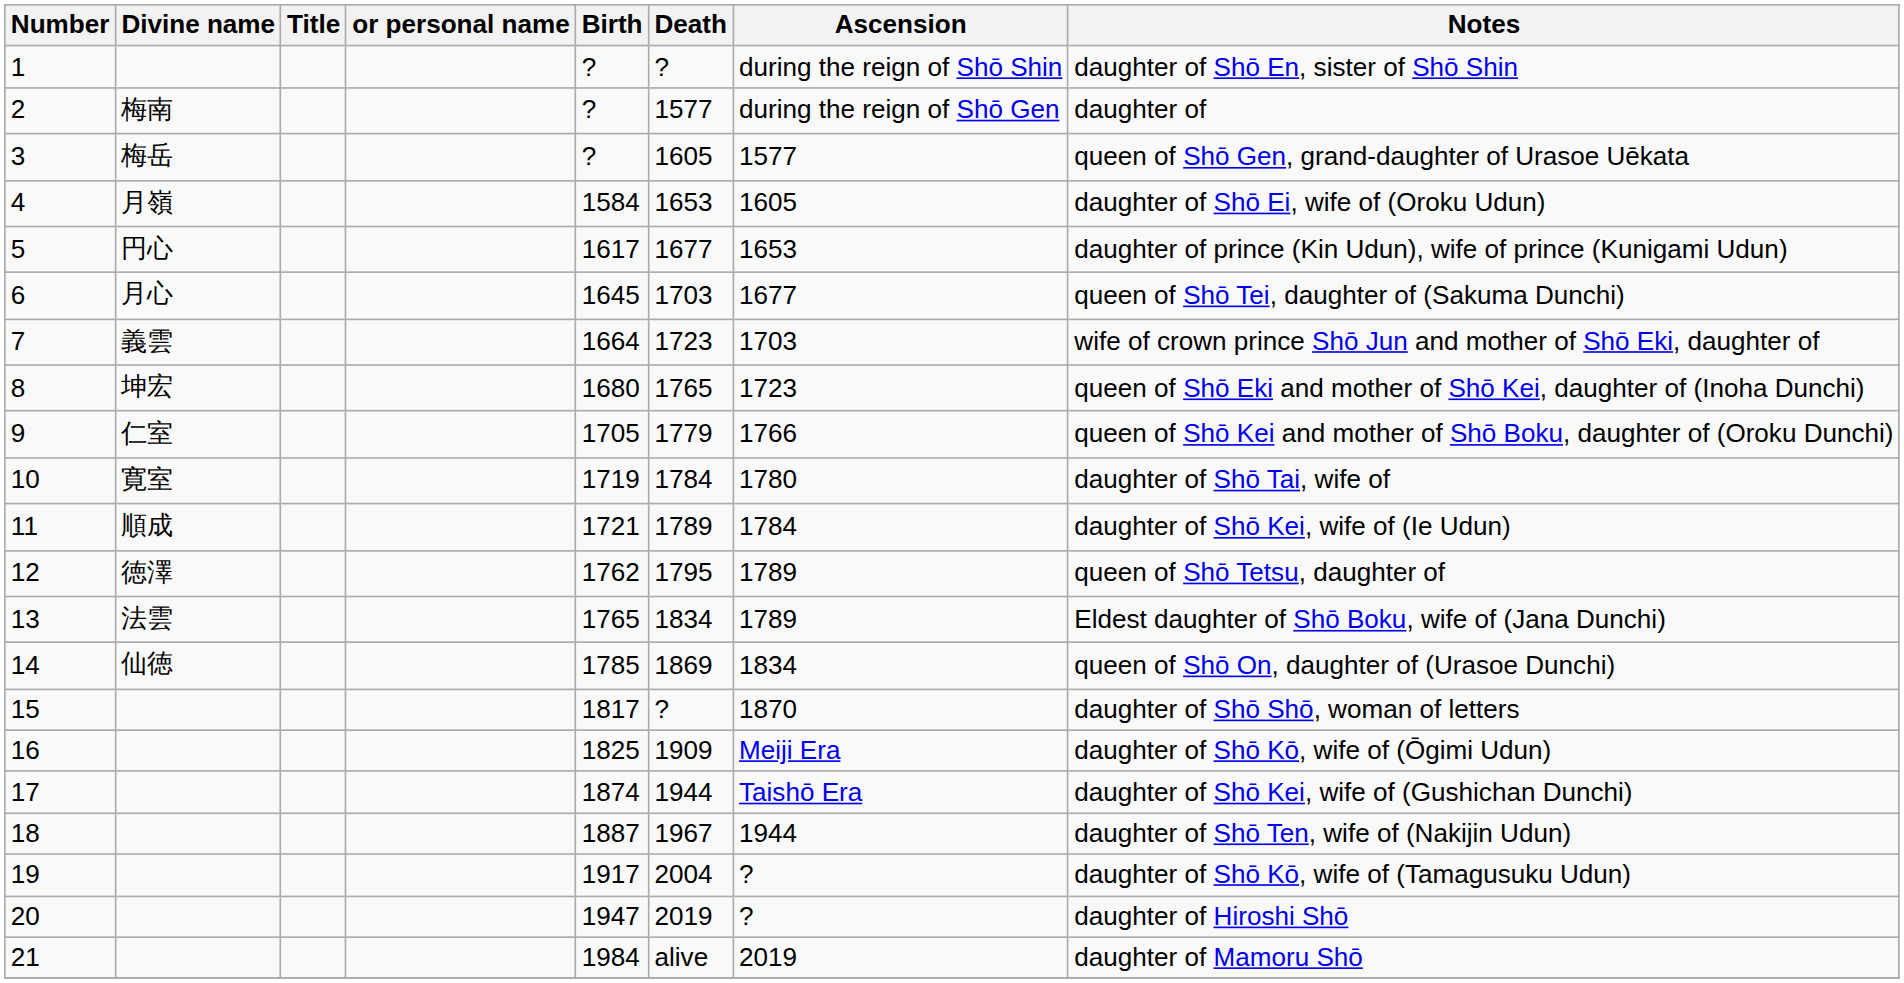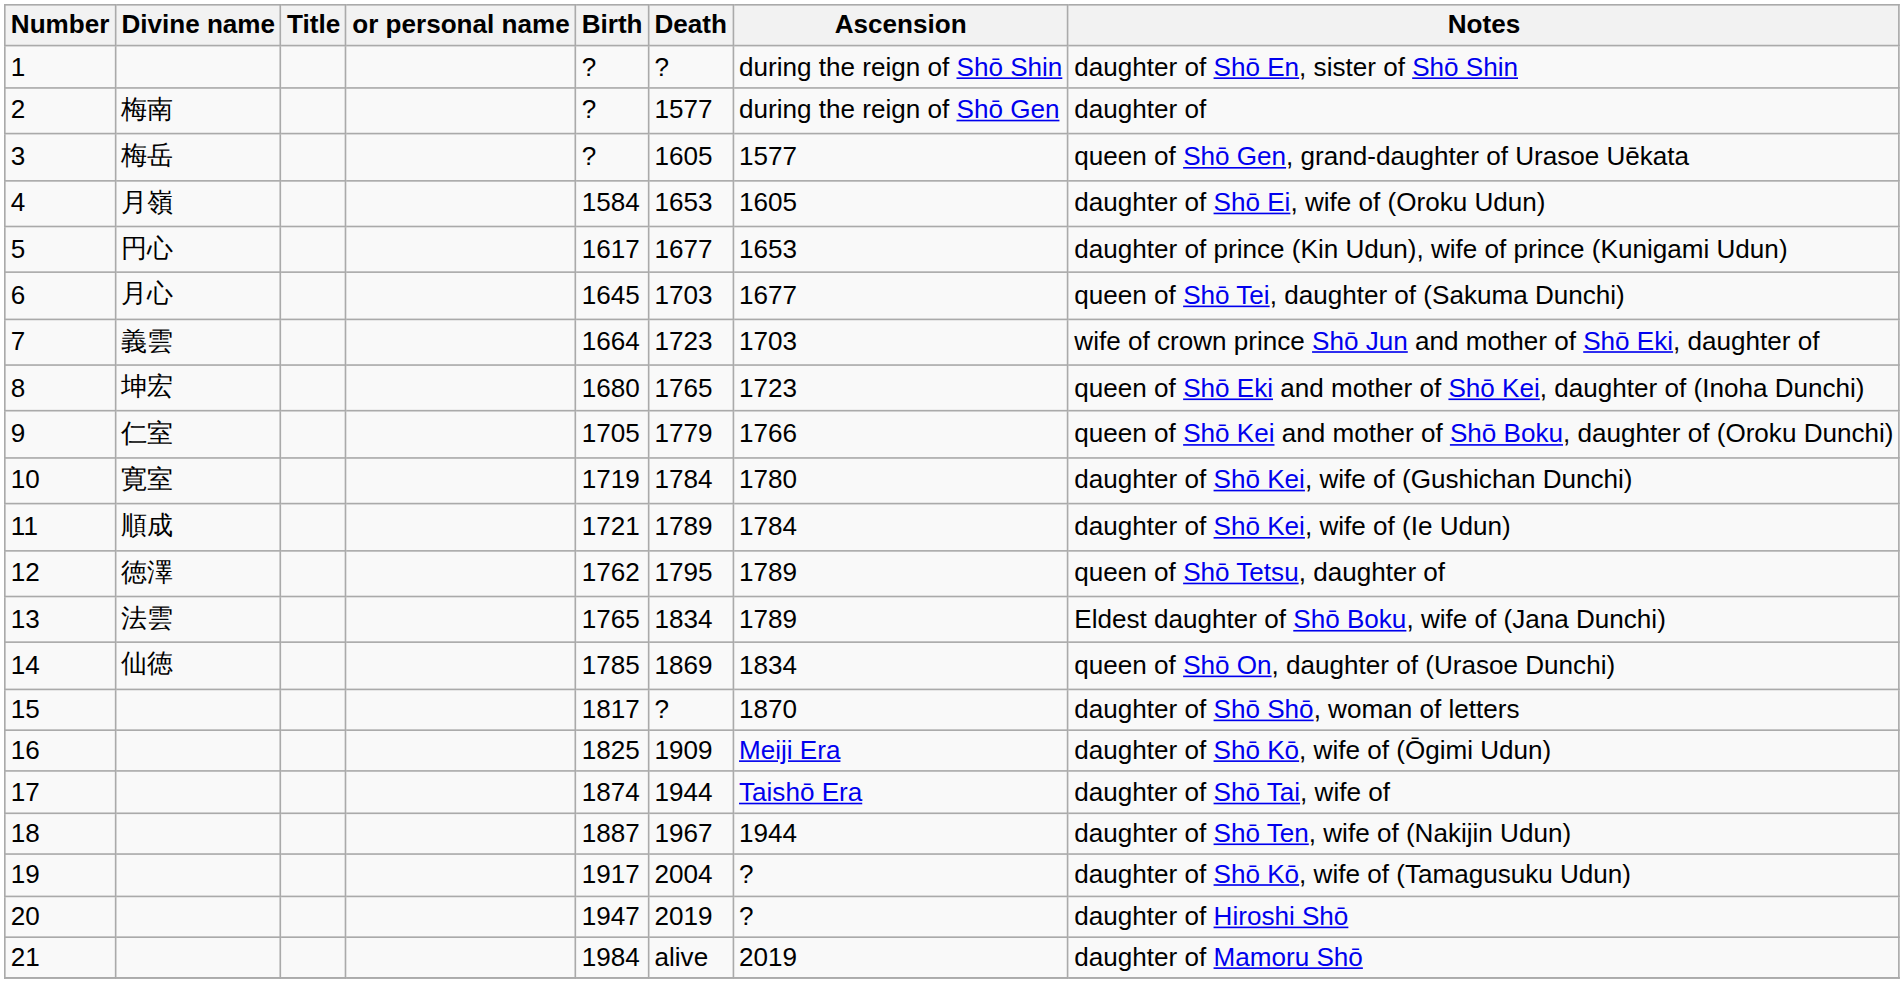10 | Notes: daughter of Shō Tai, wife of -> daughter of Shō Kei, wife of (Gushichan Dunchi)
17 | Notes: daughter of Shō Kei, wife of (Gushichan Dunchi) -> daughter of Shō Tai, wife of
